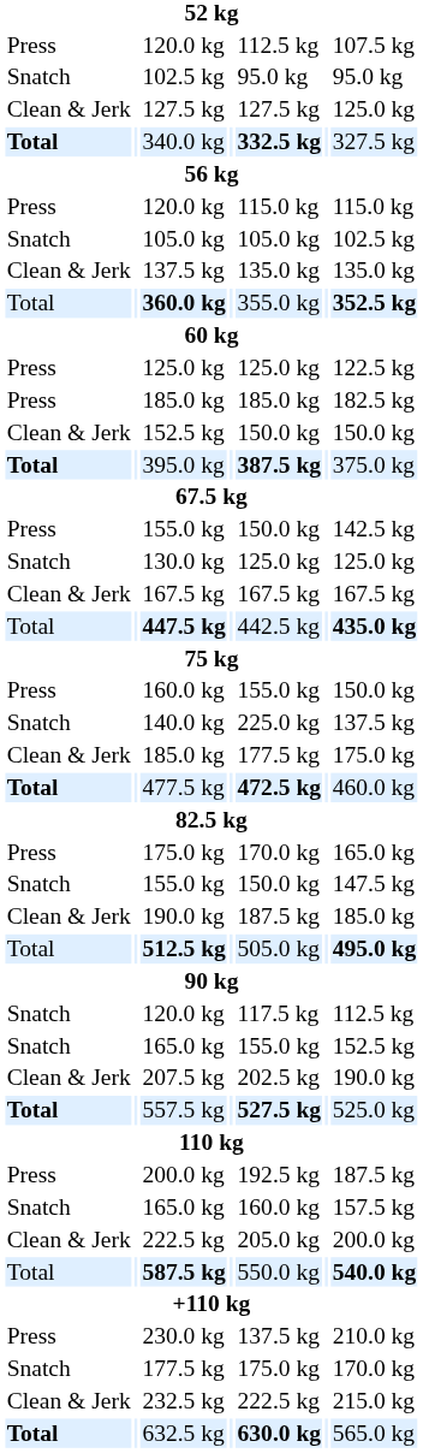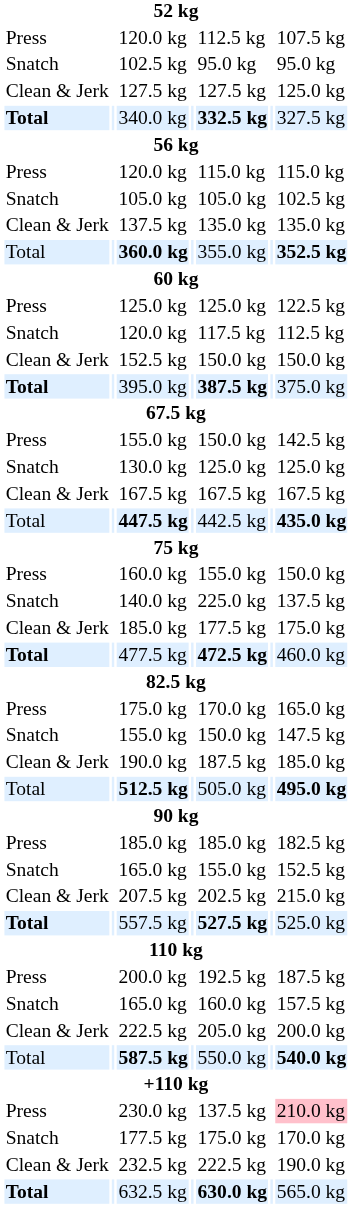rows swapped: Snatch / 120.0 kg <-> Press / 185.0 kg
207.5 kg | column 7: 190.0 kg -> 215.0 kg
230.0 kg | column 7: no background -> pink background
232.5 kg | column 7: 215.0 kg -> 190.0 kg
